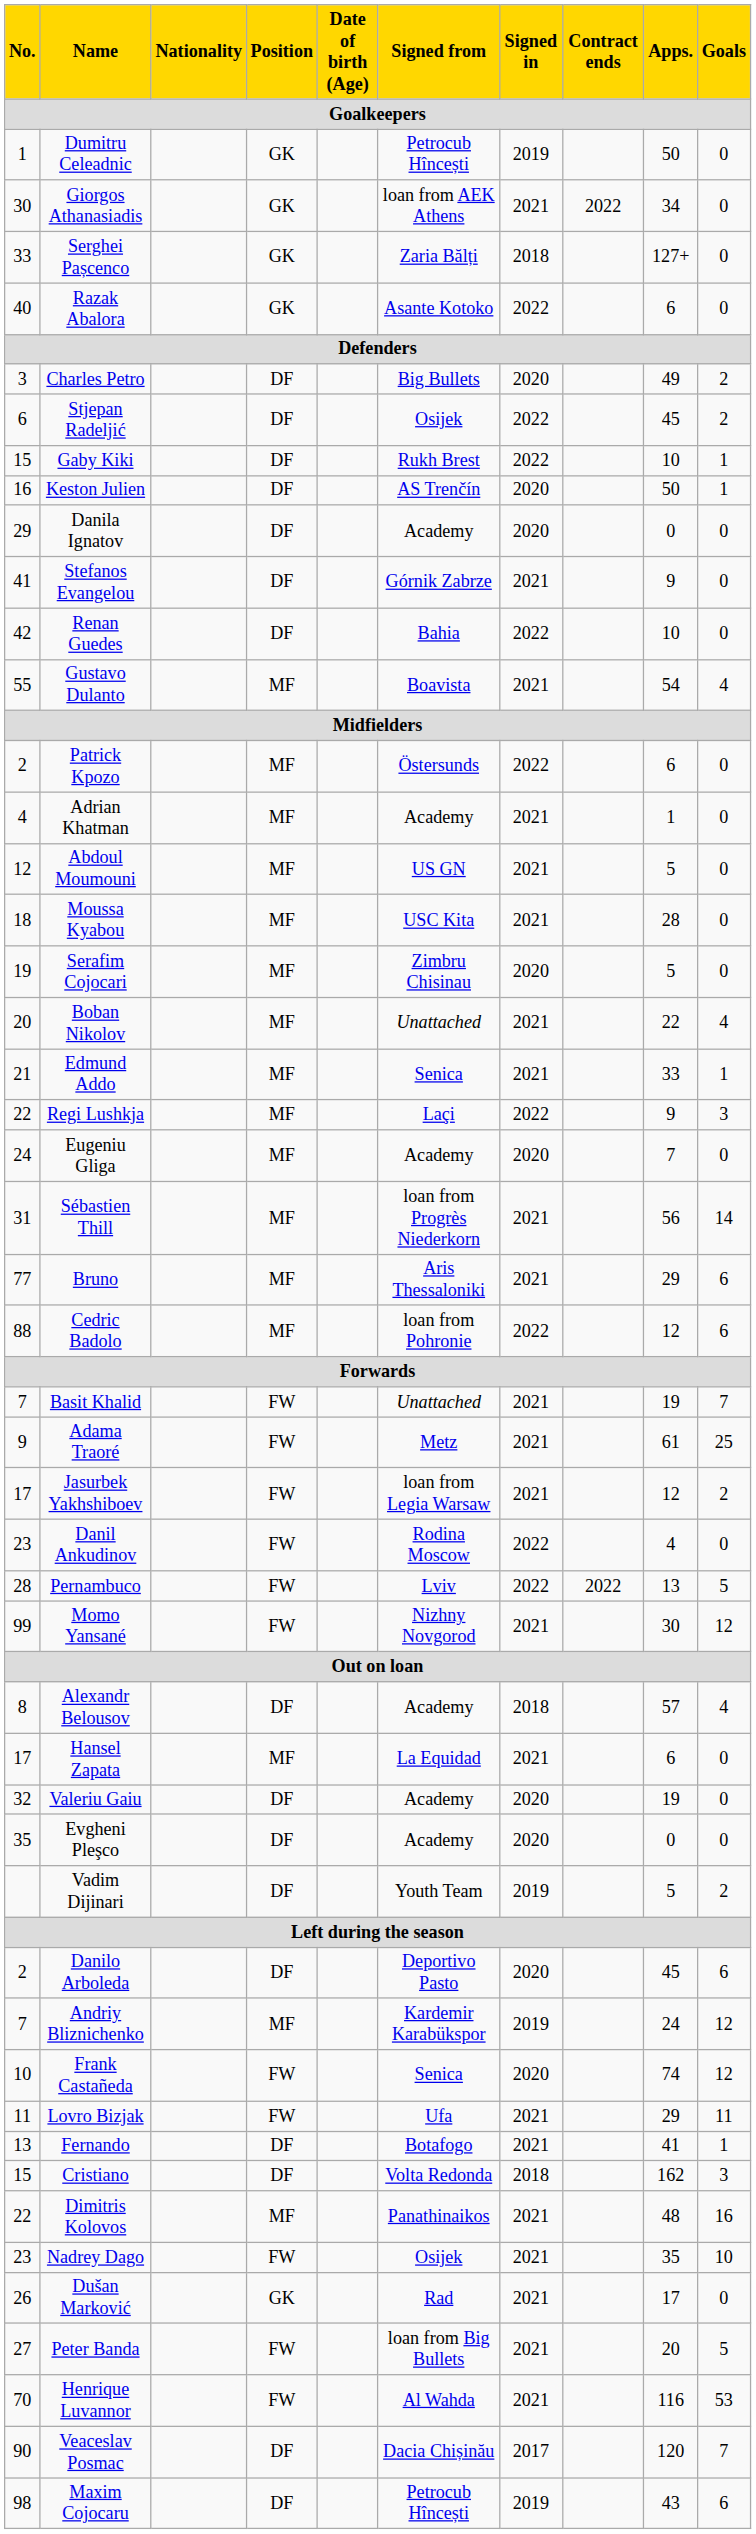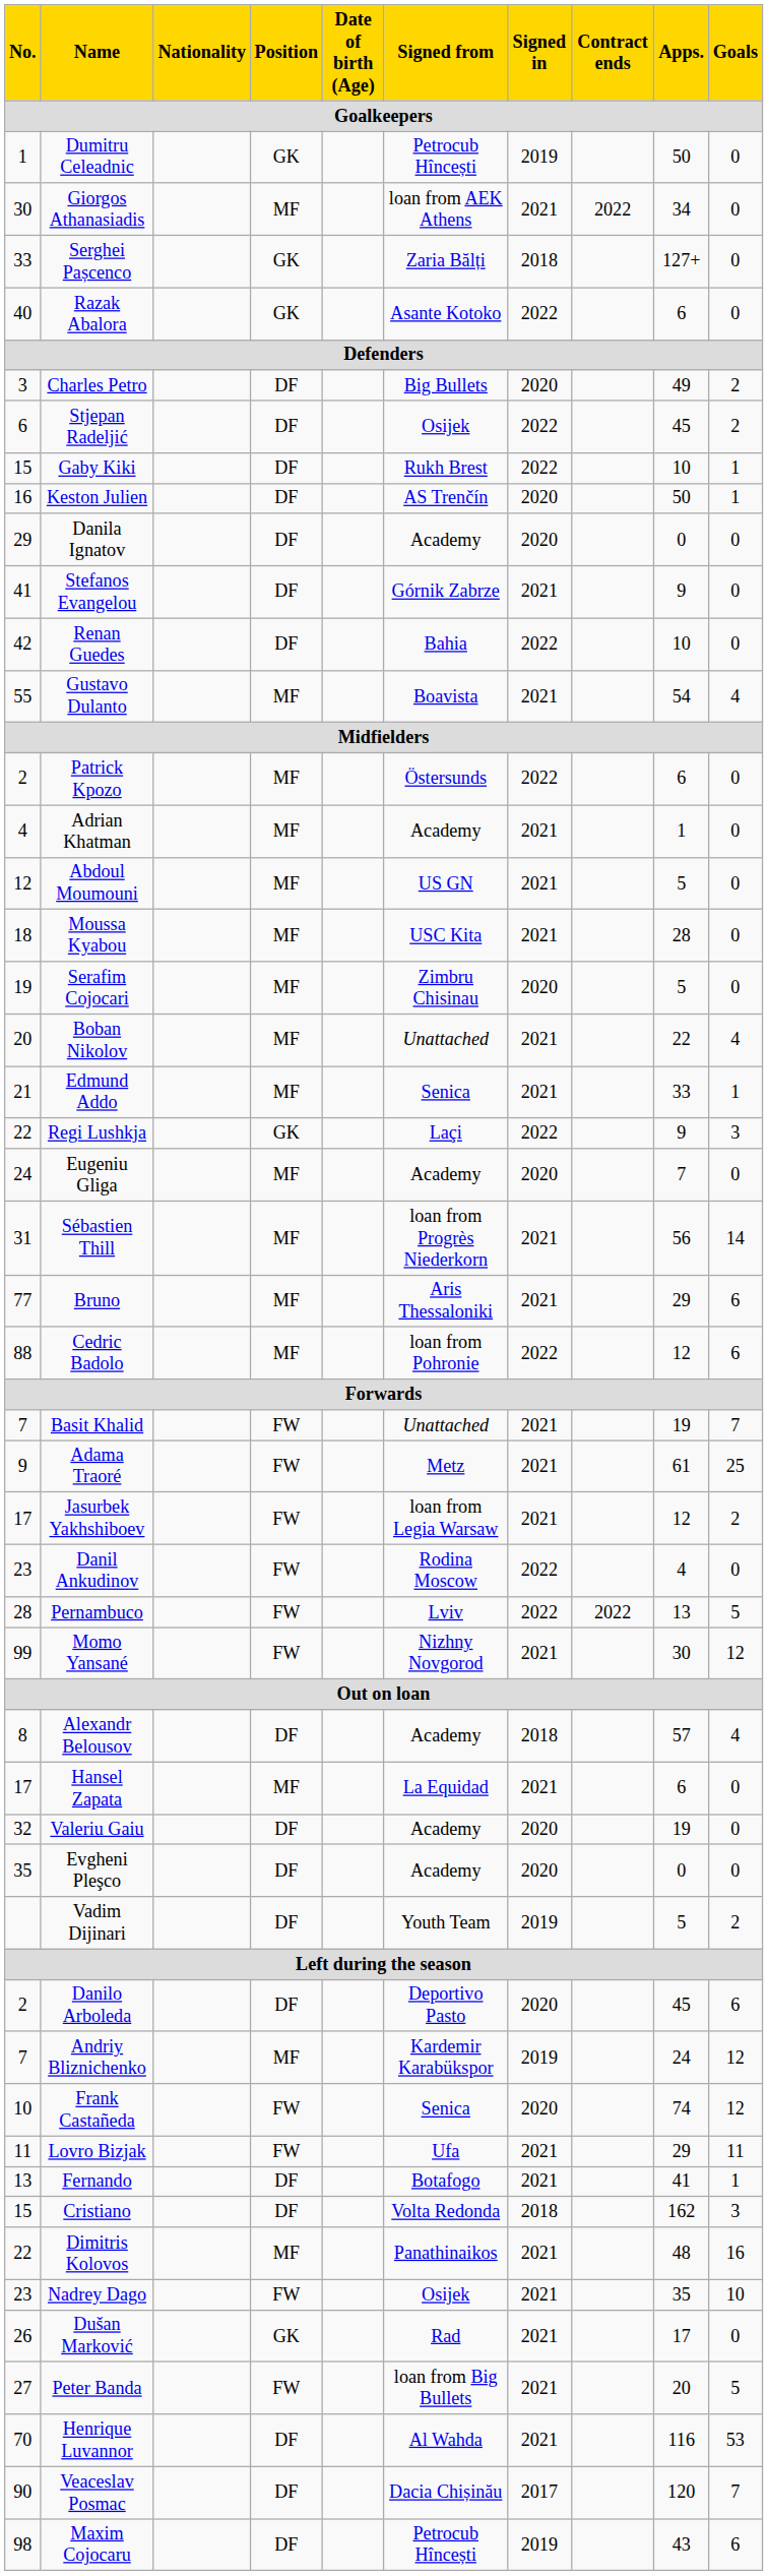Giorgos Athanasiadis | Position: GK -> MF
Regi Lushkja | Position: MF -> GK
Henrique Luvannor | Position: FW -> DF
